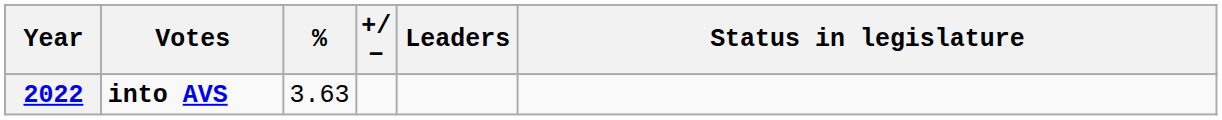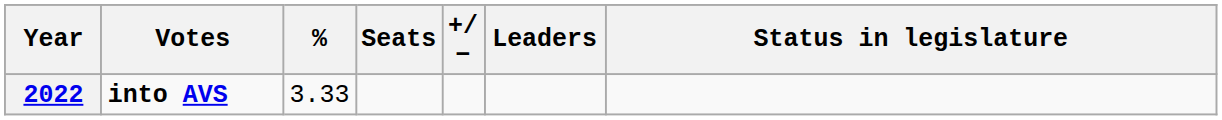+ column: Seats
2022 | %: 3.63 -> 3.33
